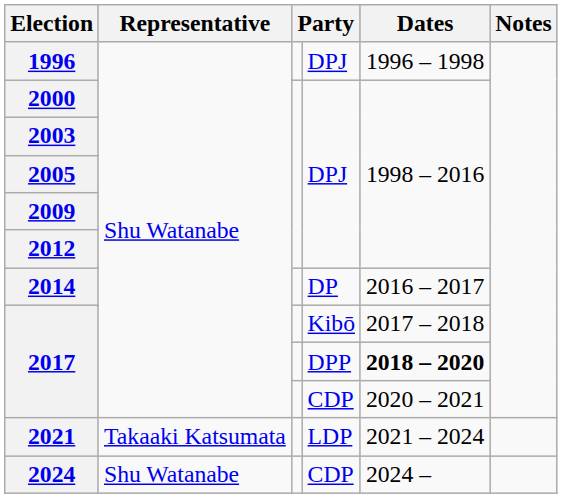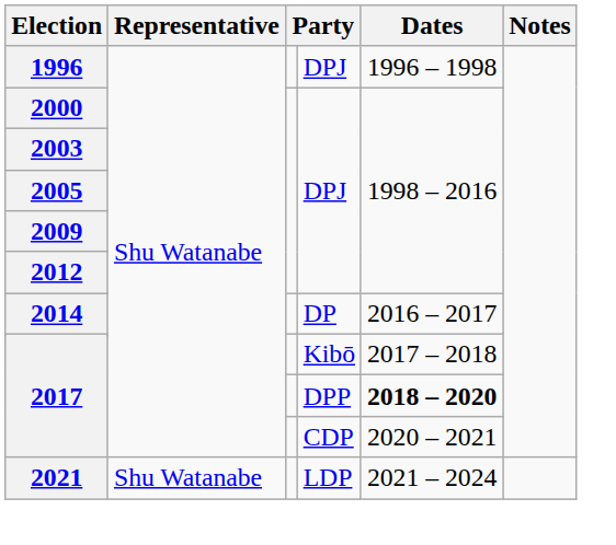LDP | Representative: Takaaki Katsumata -> Shu Watanabe
- row: 2024 | Shu Watanabe | CDP | 2024 –
